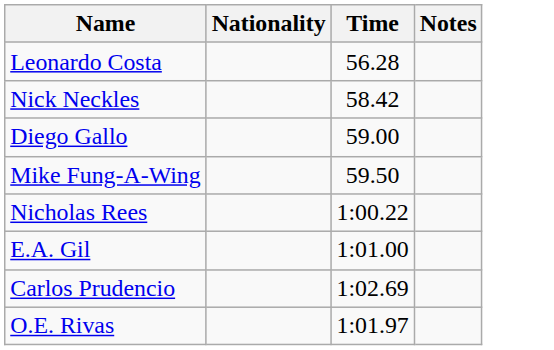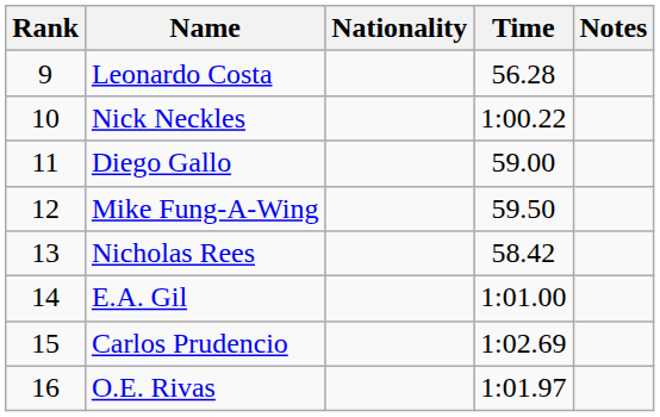+ column: Rank | 9 | 10 | 11 | 12 | 13 | 14 | 15 | 16
Nick Neckles | Time: 58.42 -> 1:00.22
Nicholas Rees | Time: 1:00.22 -> 58.42
